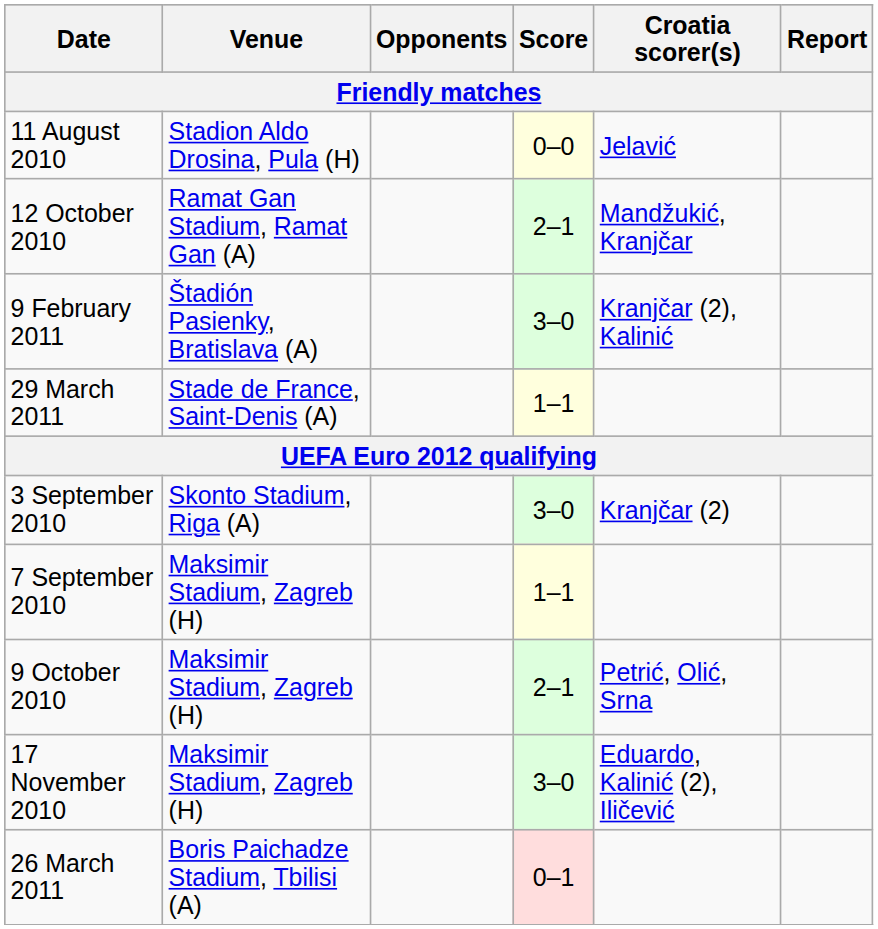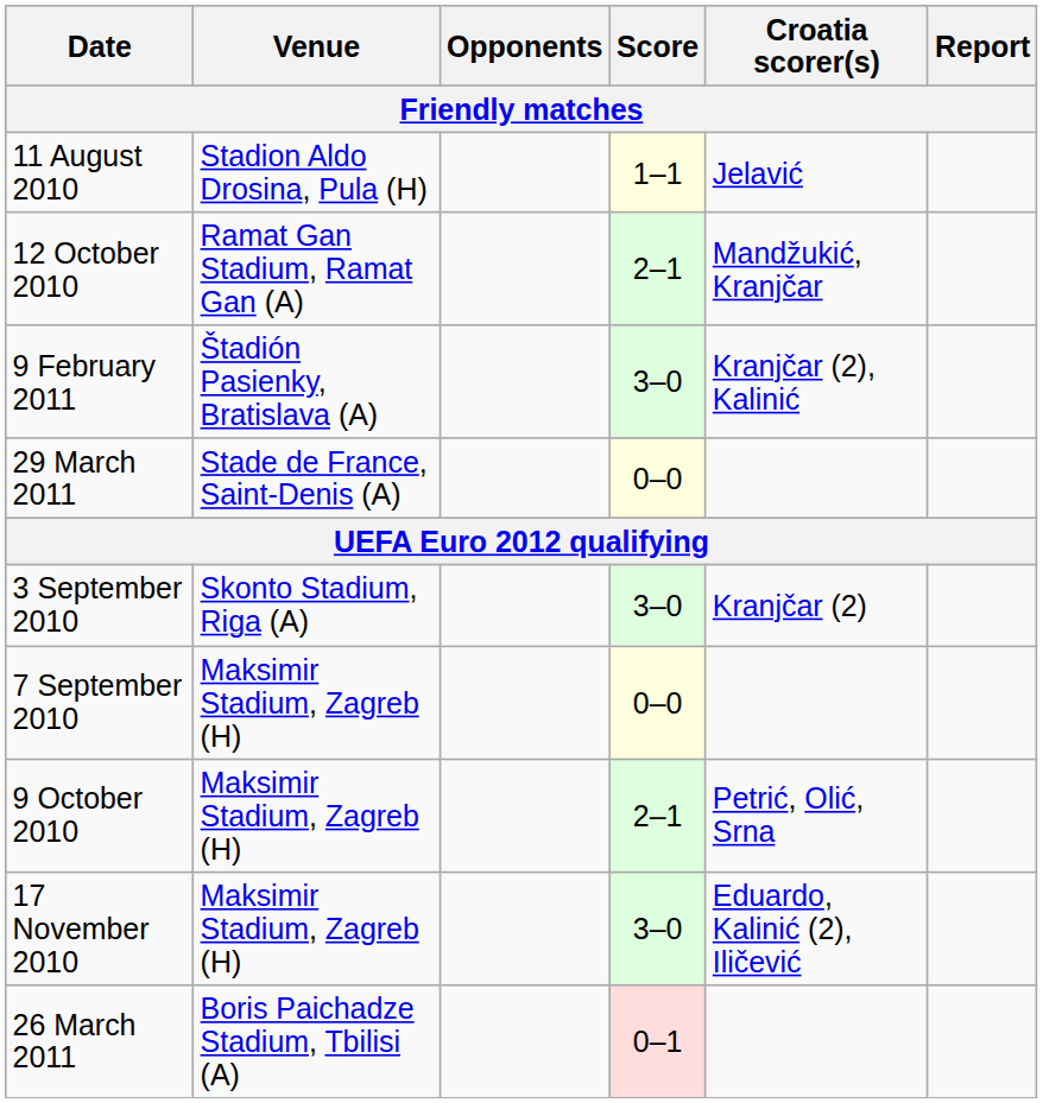11 August 2010 | Score: 0–0 -> 1–1
29 March 2011 | Score: 1–1 -> 0–0
7 September 2010 | Score: 1–1 -> 0–0
